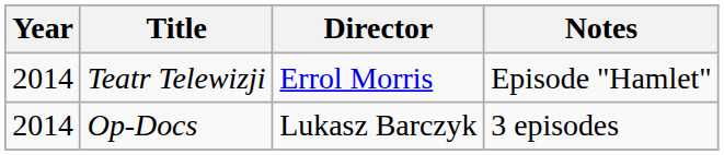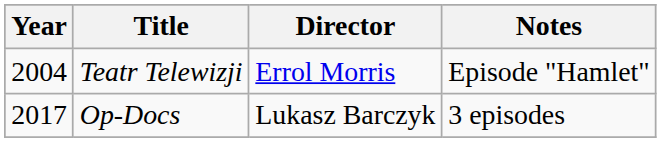Teatr Telewizji | Year: 2014 -> 2004
Op-Docs | Year: 2014 -> 2017
